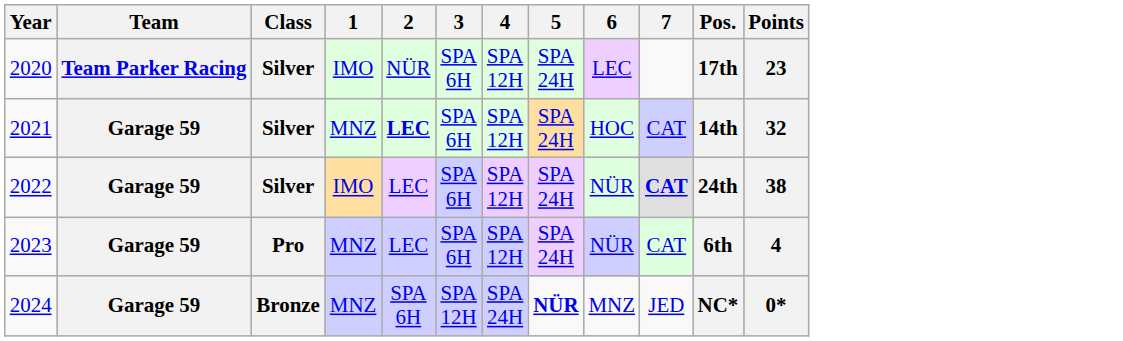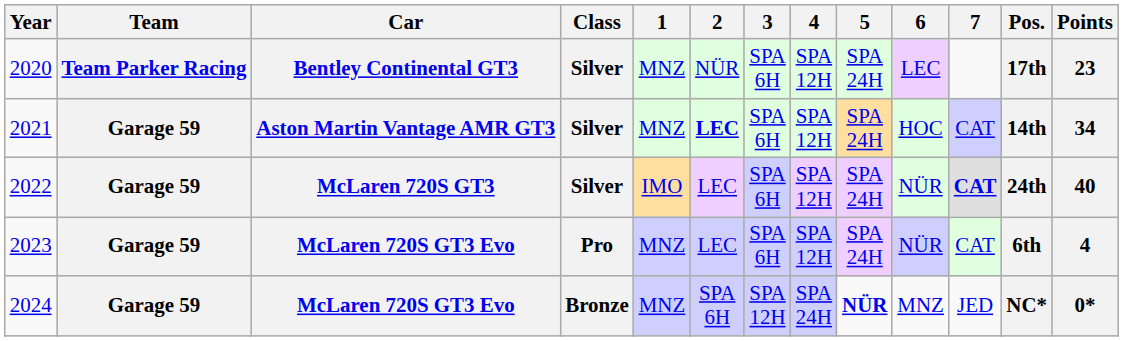+ column: Car | Bentley Continental GT3 | Aston Martin Vantage AMR GT3 | McLaren 720S GT3 | McLaren 720S GT3 Evo | McLaren 720S GT3 Evo
2020 | 1: IMO -> MNZ
2021 | Points: 32 -> 34
2022 | Points: 38 -> 40
